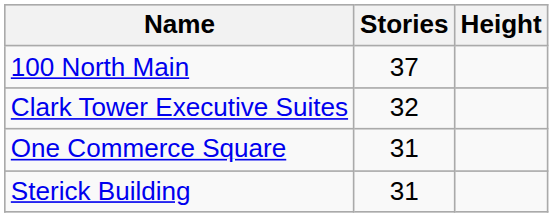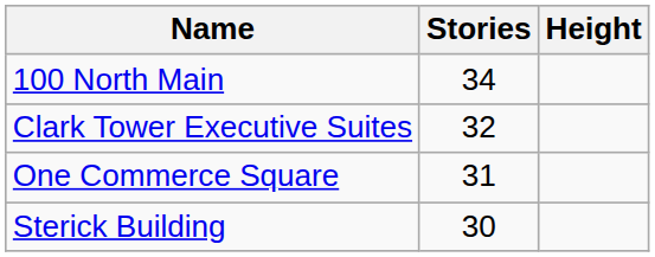100 North Main | Stories: 37 -> 34
Sterick Building | Stories: 31 -> 30
